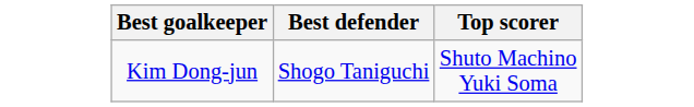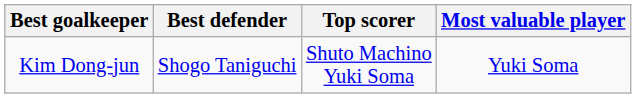+ column: Most valuable player | Yuki Soma
